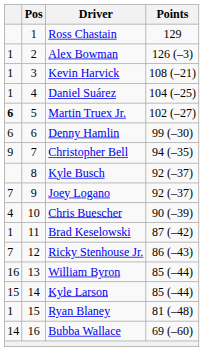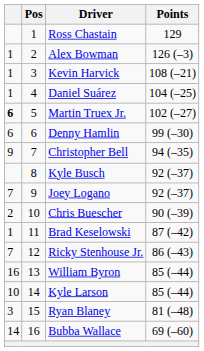Chris Buescher | column 1: 4 -> 2
Kyle Larson | column 1: 15 -> 10
Ryan Blaney | column 1: 1 -> 3
